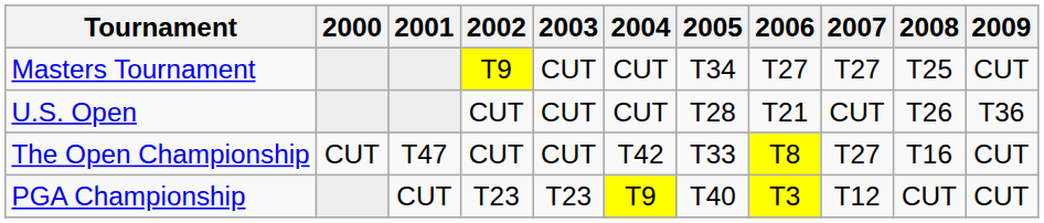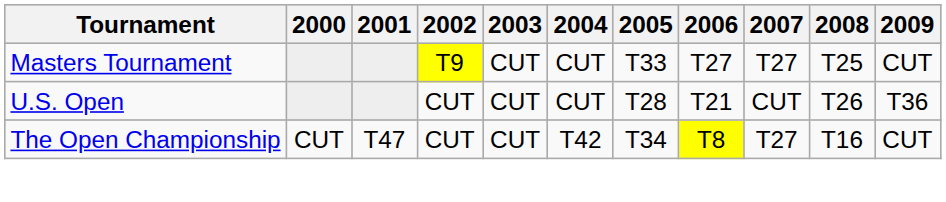Masters Tournament | 2005: T34 -> T33
The Open Championship | 2005: T33 -> T34
- row: PGA Championship | CUT | T23 | T23 | T9 | T40 | T3 | T12 | CUT | CUT
